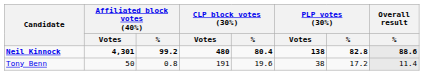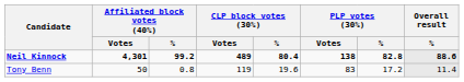Neil Kinnock | CLP block votes (30%) / Votes: 480 -> 489
Tony Benn | CLP block votes (30%) / Votes: 191 -> 119
Tony Benn | PLP votes (30%) / Votes: 38 -> 83
